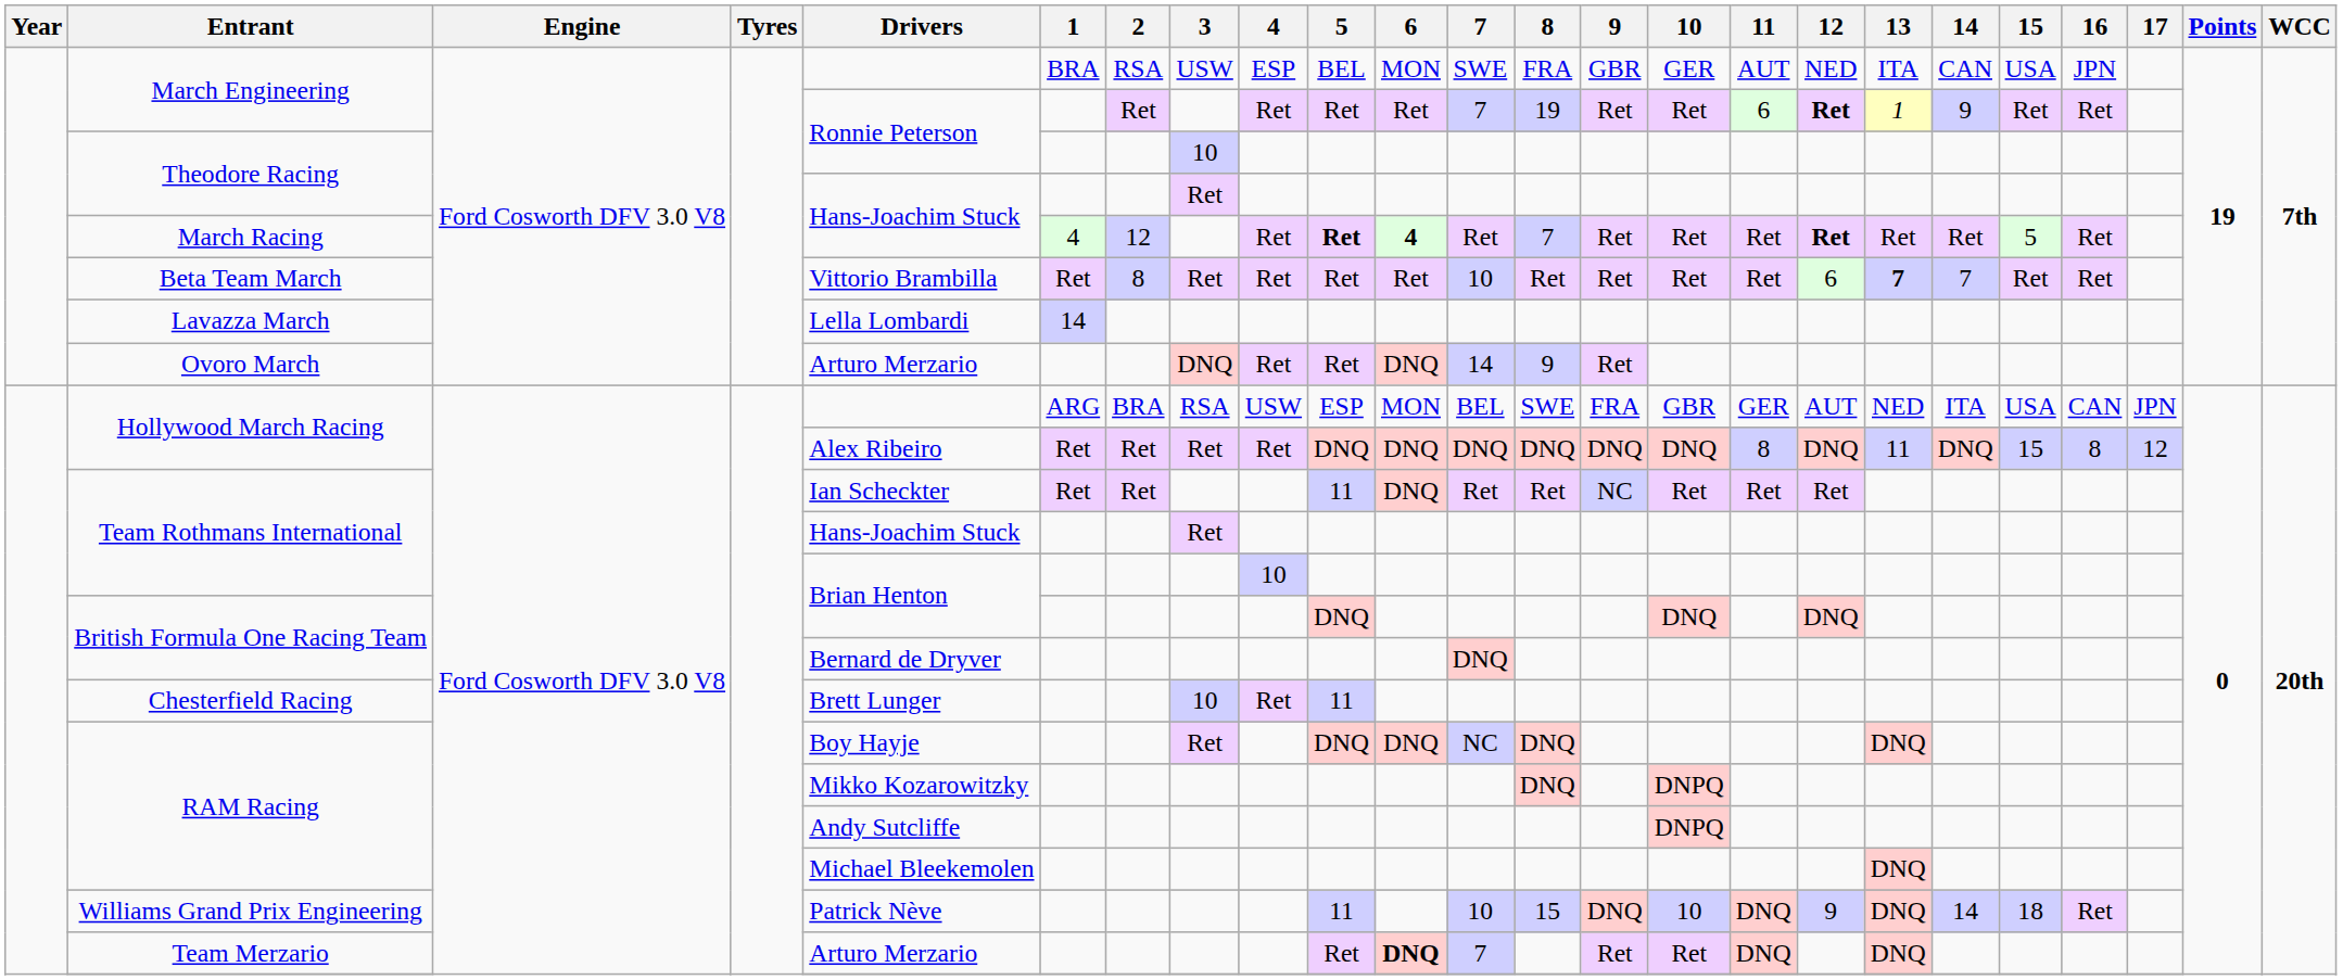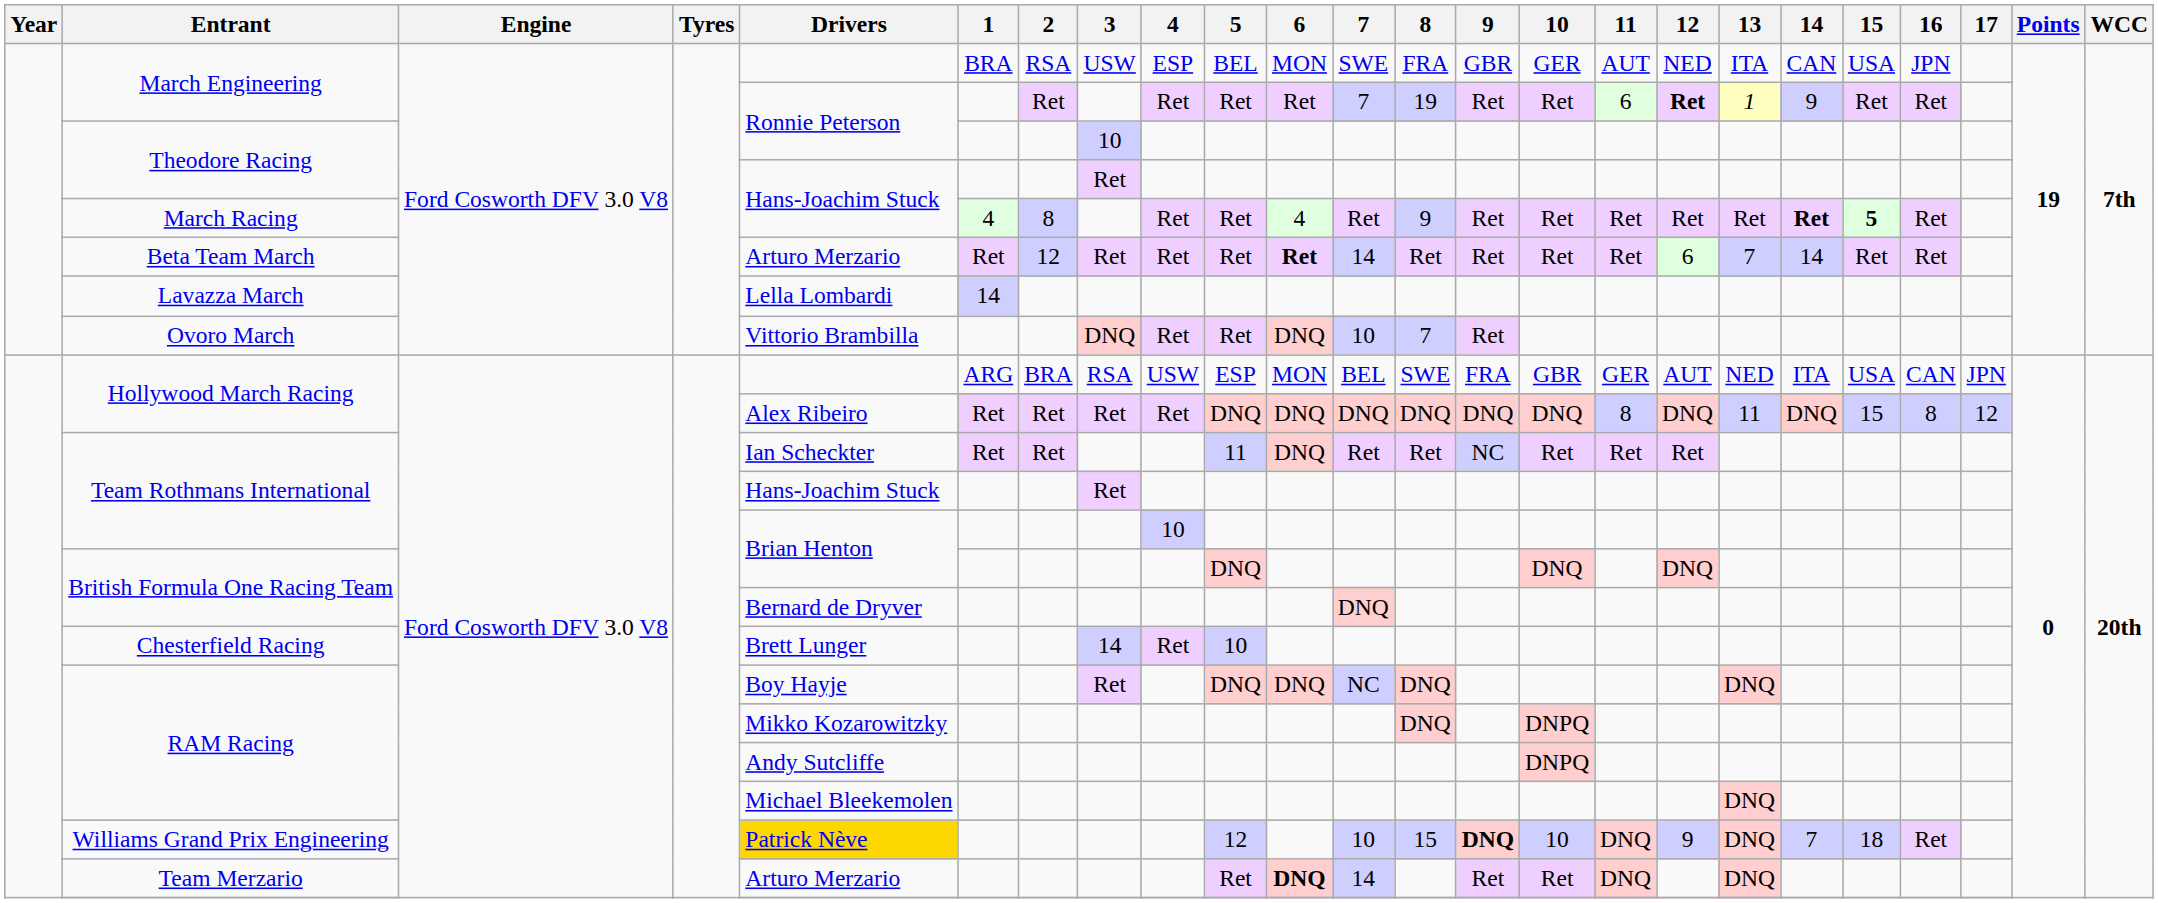March Racing | 2: 12 -> 8
March Racing | 5: bold -> normal
March Racing | 6: bold -> normal
March Racing | 8: 7 -> 9
March Racing | 12: bold -> normal
March Racing | 14: normal -> bold
March Racing | 15: normal -> bold
Beta Team March | Drivers: Vittorio Brambilla -> Arturo Merzario
Beta Team March | 2: 8 -> 12
Beta Team March | 6: normal -> bold
Beta Team March | 7: 10 -> 14
Beta Team March | 13: bold -> normal
Beta Team March | 14: 7 -> 14
Ovoro March | Drivers: Arturo Merzario -> Vittorio Brambilla
Ovoro March | 7: 14 -> 10
Ovoro March | 8: 9 -> 7
Chesterfield Racing | 3: 10 -> 14
Chesterfield Racing | 5: 11 -> 10
Williams Grand Prix Engineering | Drivers: no background -> gold background
Williams Grand Prix Engineering | 5: 11 -> 12
Williams Grand Prix Engineering | 9: normal -> bold
Williams Grand Prix Engineering | 14: 14 -> 7
Team Merzario | 7: 7 -> 14
